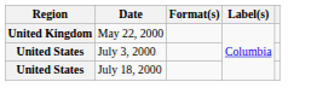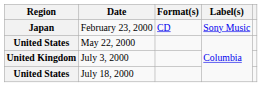+ row: Japan | February 23, 2000 | CD | Sony Music
May 22, 2000 | Region: United Kingdom -> United States
July 3, 2000 | Region: United States -> United Kingdom
